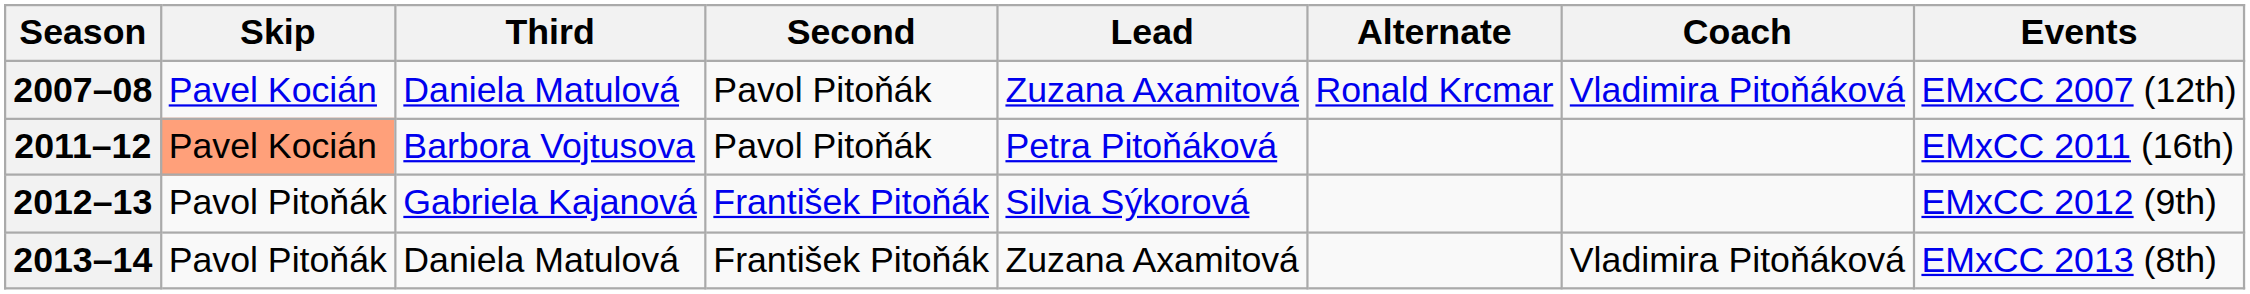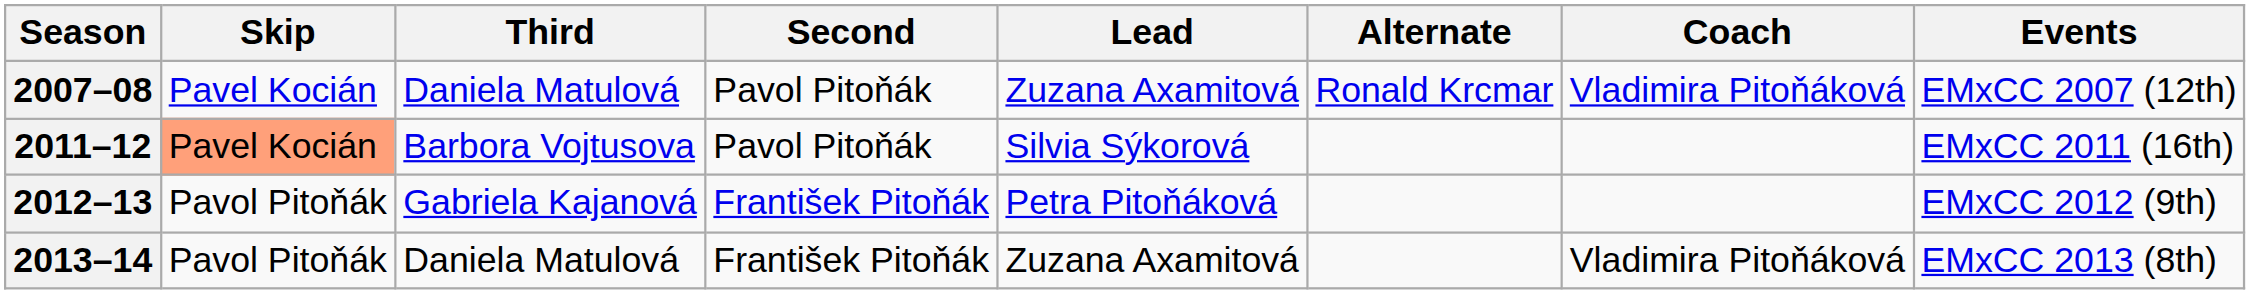2011–12 | Lead: Petra Pitoňáková -> Silvia Sýkorová
2012–13 | Lead: Silvia Sýkorová -> Petra Pitoňáková
